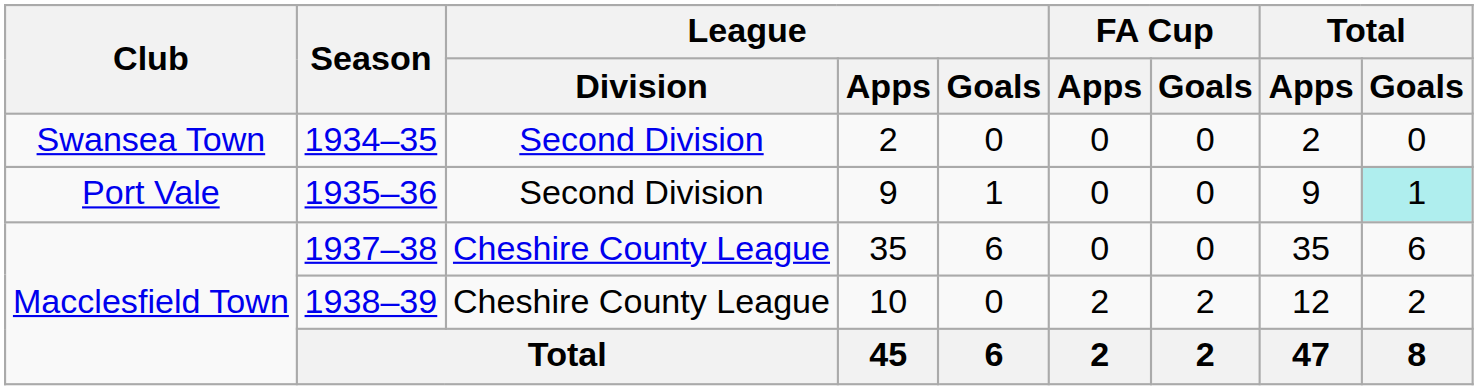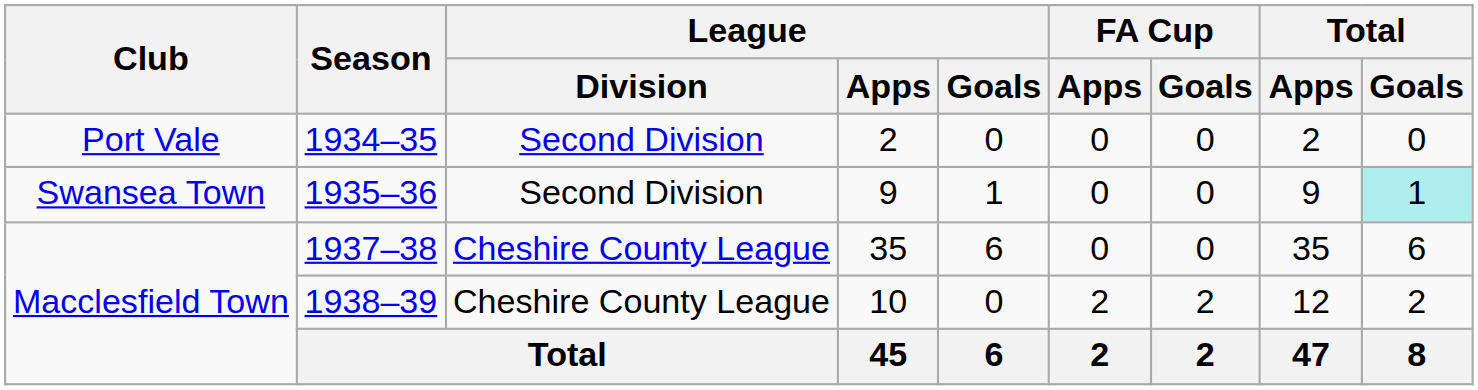1934–35 | Club: Swansea Town -> Port Vale
1935–36 | Club: Port Vale -> Swansea Town
